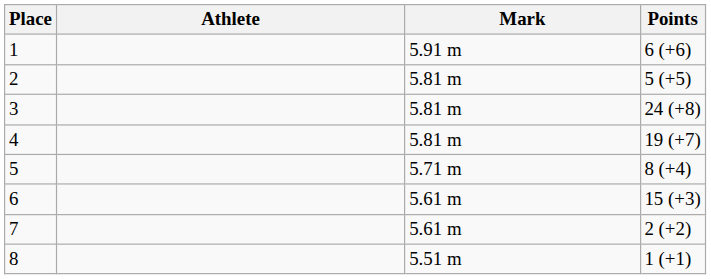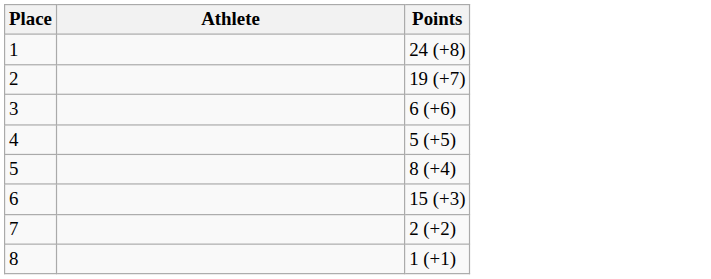- column: Mark | 5.91 m | 5.81 m | 5.81 m | 5.81 m | 5.71 m | 5.61 m | 5.61 m | 5.51 m
1 | Points: 6 (+6) -> 24 (+8)
2 | Points: 5 (+5) -> 19 (+7)
3 | Points: 24 (+8) -> 6 (+6)
4 | Points: 19 (+7) -> 5 (+5)
